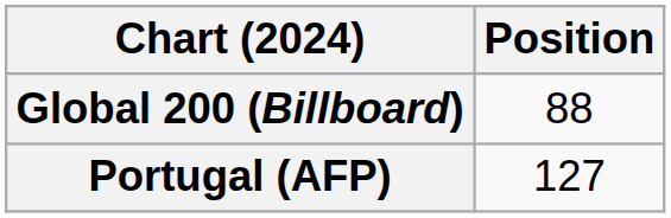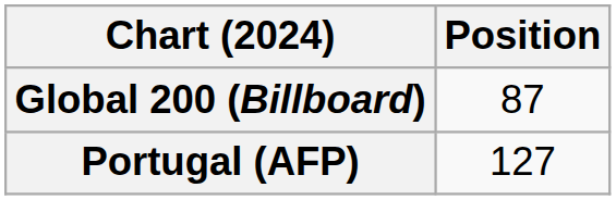Global 200 (Billboard) | Position: 88 -> 87
